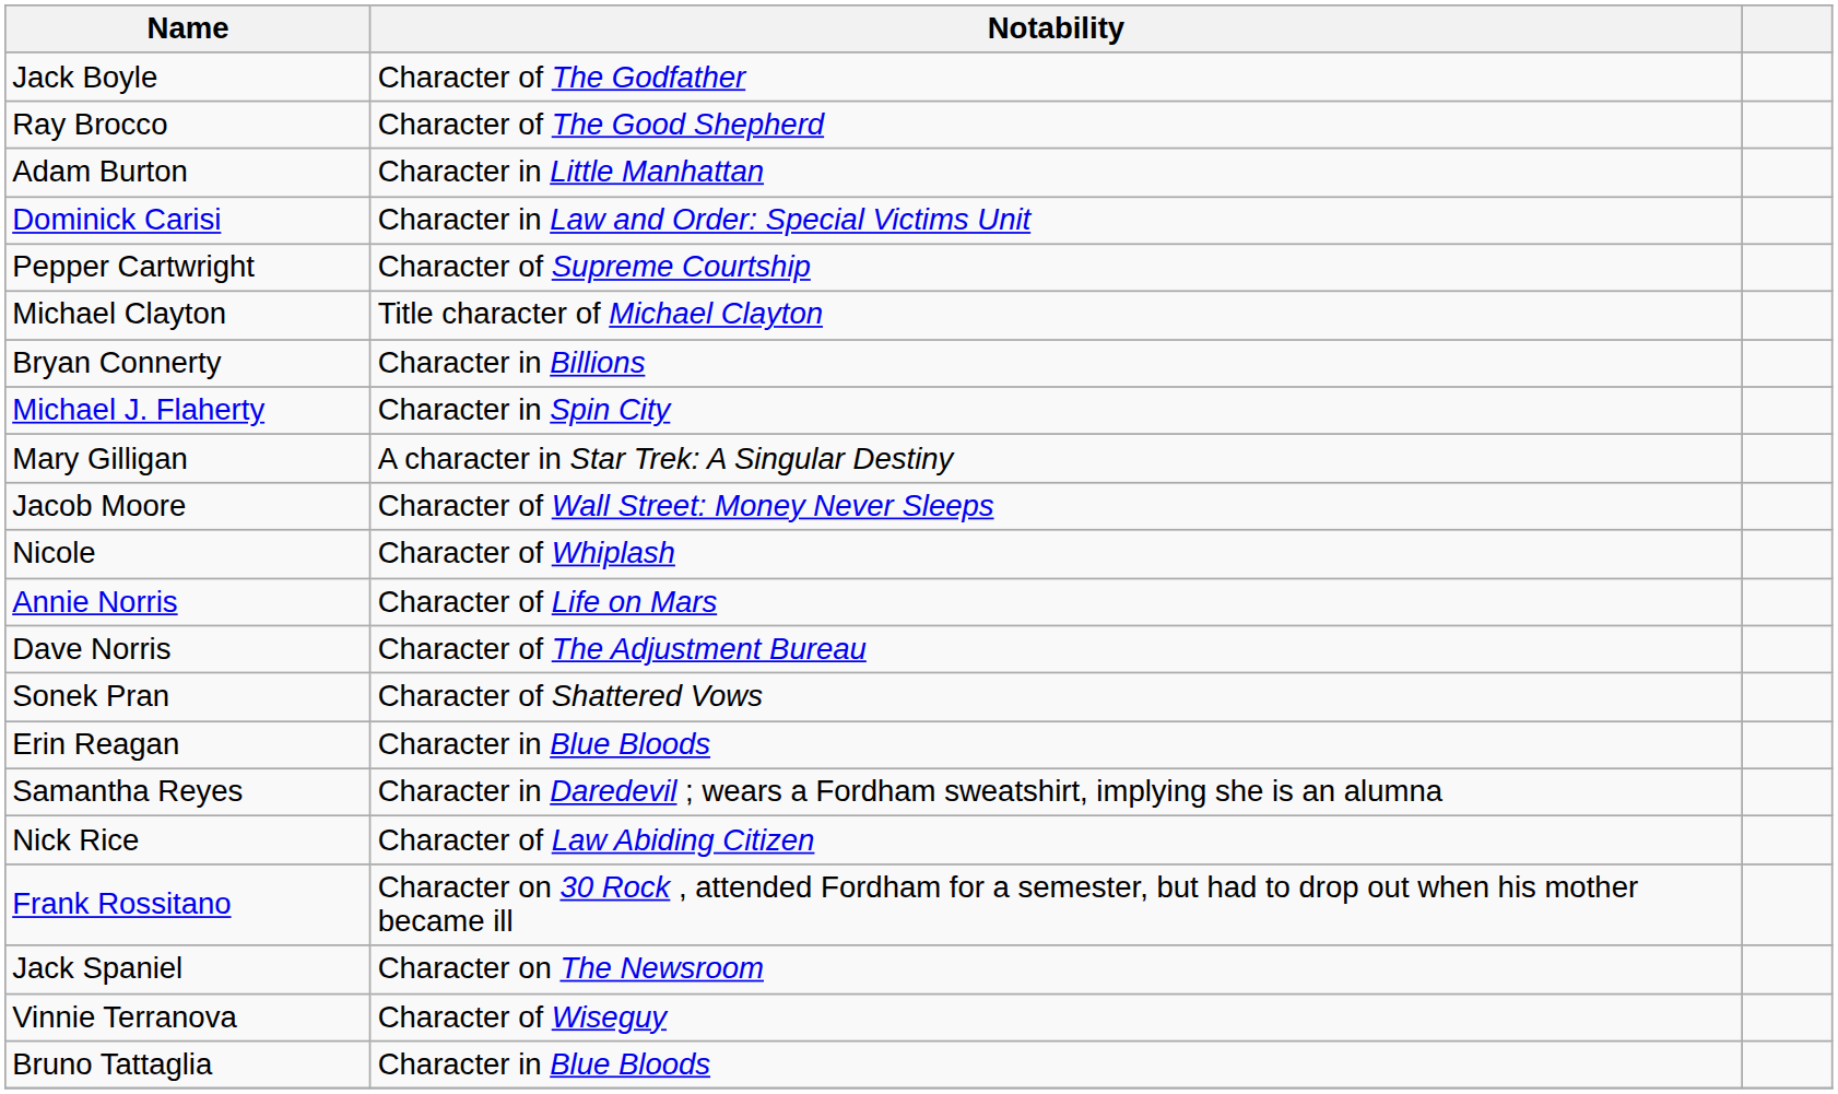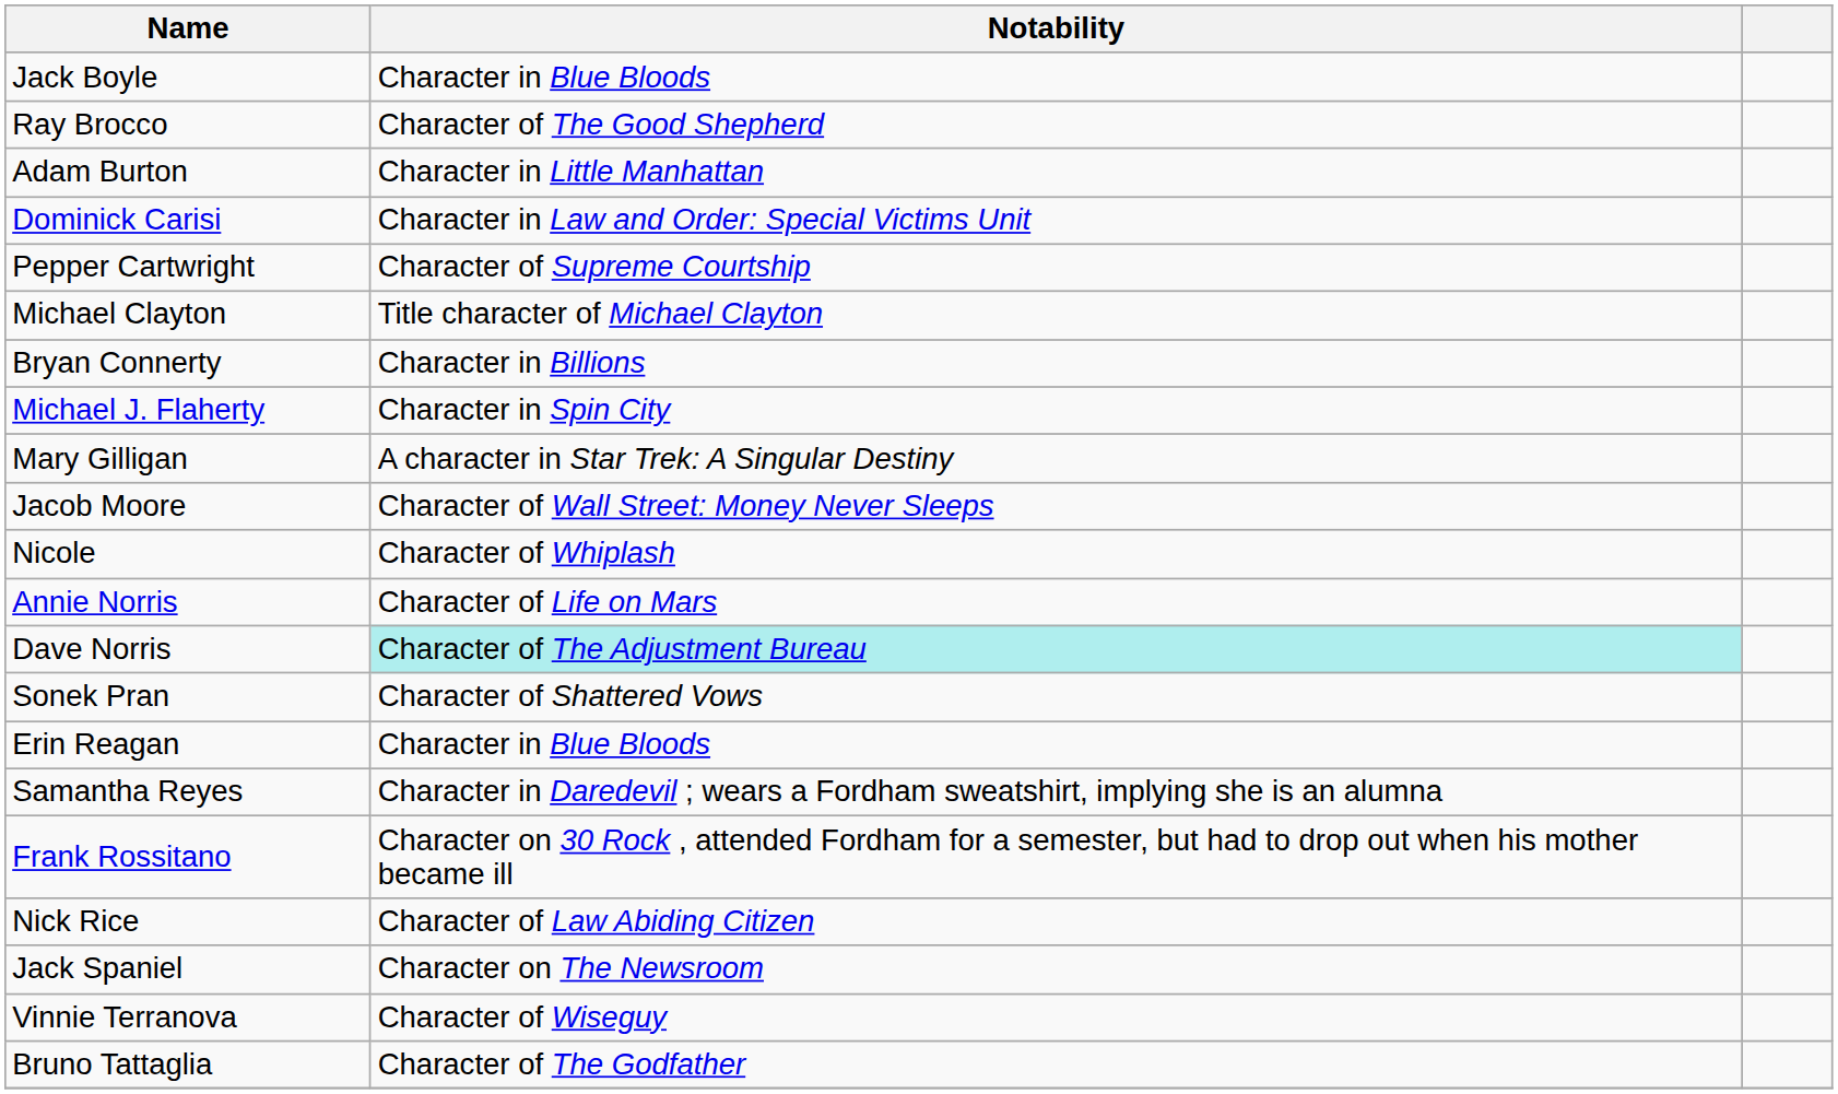Jack Boyle | Notability: Character of The Godfather -> Character in Blue Bloods
Dave Norris | Notability: no background -> paleturquoise background
rows swapped: Nick Rice <-> Frank Rossitano
Bruno Tattaglia | Notability: Character in Blue Bloods -> Character of The Godfather
